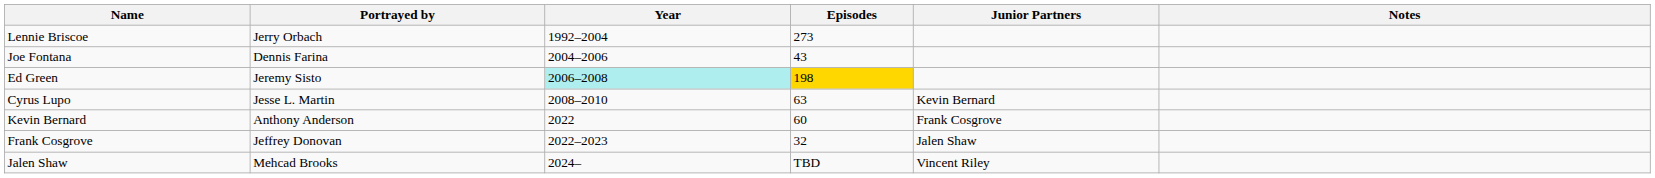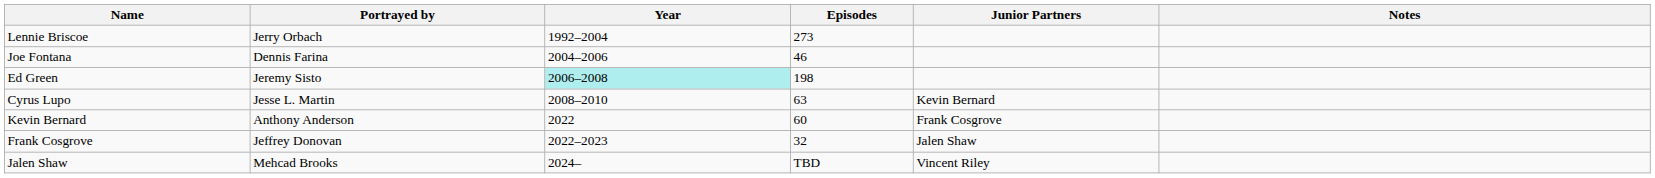Joe Fontana | Episodes: 43 -> 46
Ed Green | Episodes: gold background -> no background
